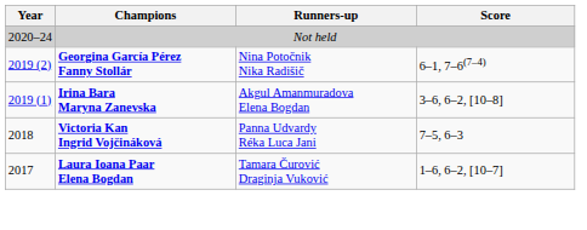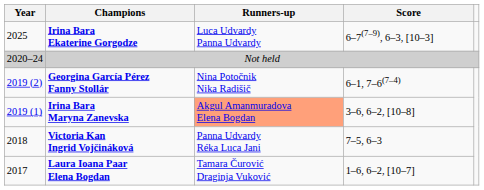+ row: 2025 | Irina Bara Ekaterine Gorgodze | Luca Udvardy Panna Udvardy | 6–7(7–9), 6–3, [10–3]
Irina Bara Maryna Zanevska | Runners-up: no background -> lightsalmon background
